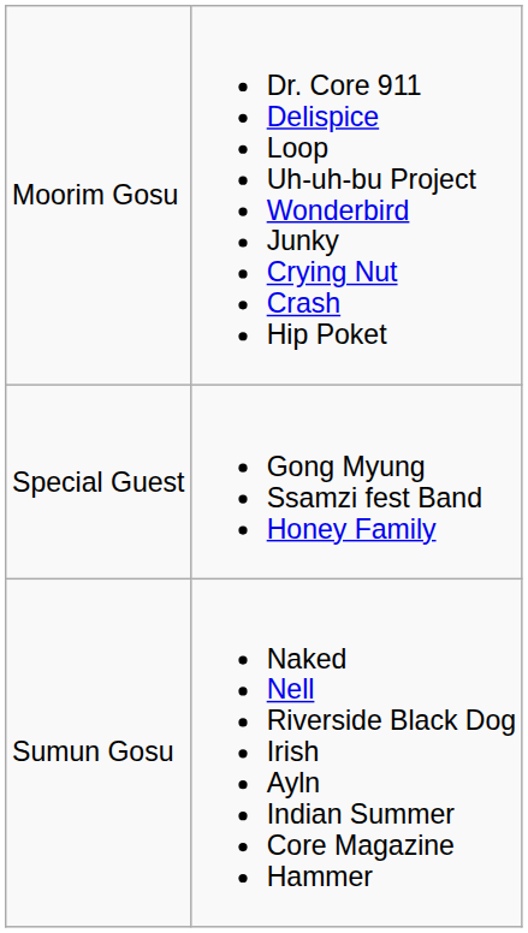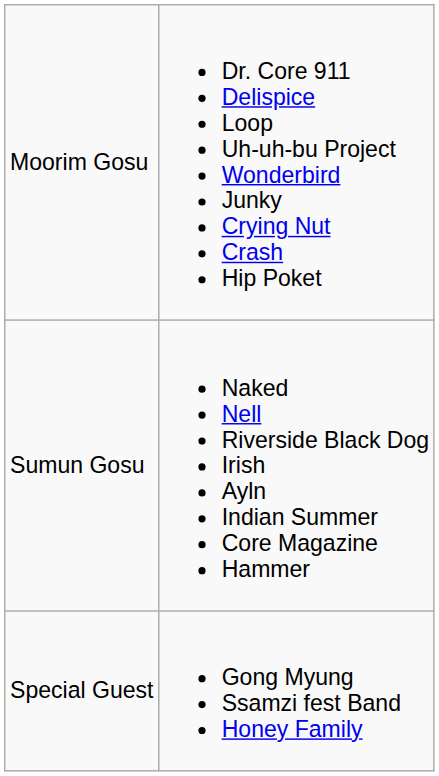rows swapped: Sumun Gosu <-> Special Guest
